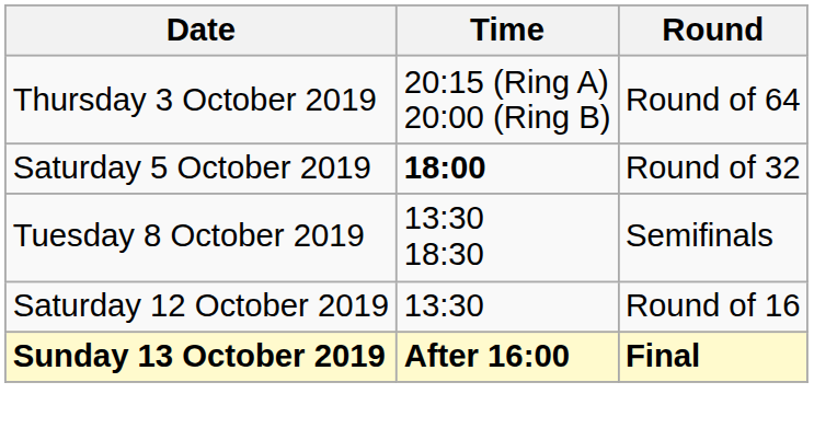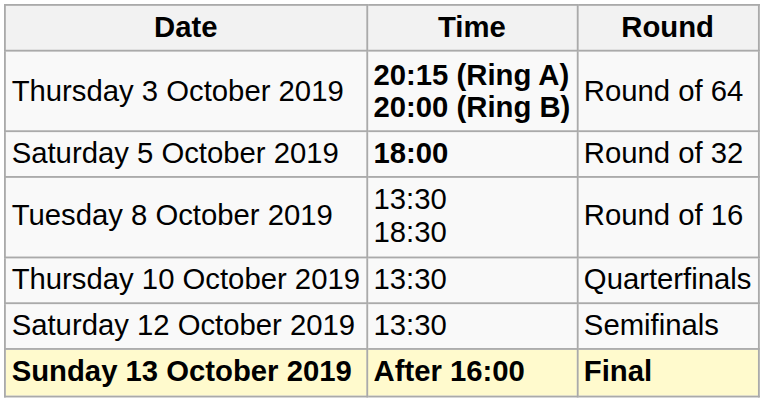Thursday 3 October 2019 | Time: normal -> bold
Tuesday 8 October 2019 | Round: Semifinals -> Round of 16
+ row: Thursday 10 October 2019 | 13:30 | Quarterfinals
Saturday 12 October 2019 | Round: Round of 16 -> Semifinals
